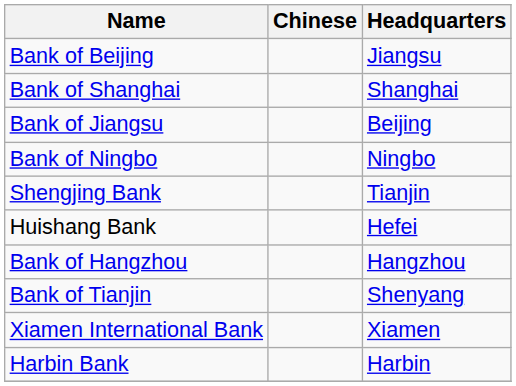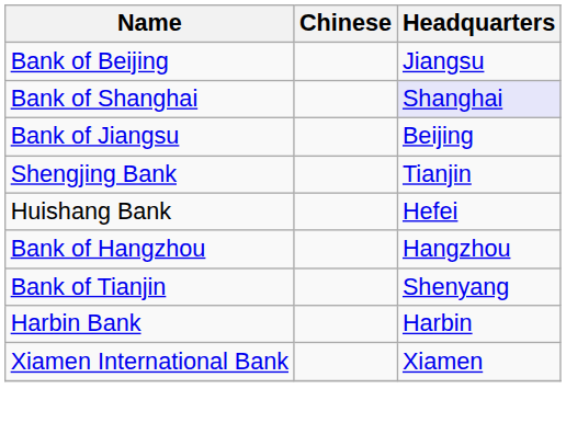Bank of Shanghai | Headquarters: no background -> lavender background
- row: Bank of Ningbo | Ningbo
rows swapped: Harbin Bank <-> Xiamen International Bank
